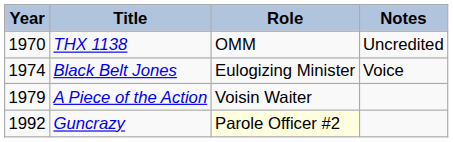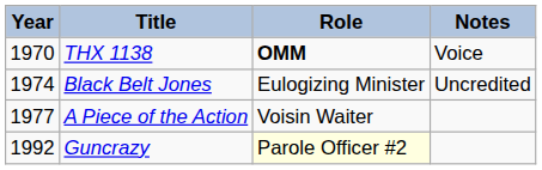THX 1138 | Role: normal -> bold
THX 1138 | Notes: Uncredited -> Voice
Black Belt Jones | Notes: Voice -> Uncredited
A Piece of the Action | Year: 1979 -> 1977
